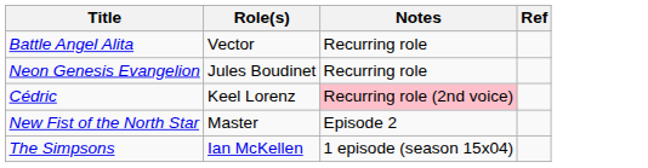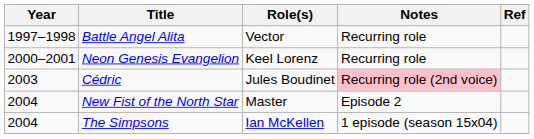+ column: Year | 1997–1998 | 2000–2001 | 2003 | 2004 | 2004
Neon Genesis Evangelion | Role(s): Jules Boudinet -> Keel Lorenz
Cédric | Role(s): Keel Lorenz -> Jules Boudinet
